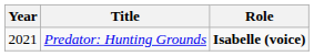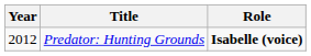Predator: Hunting Grounds | Year: 2021 -> 2012
